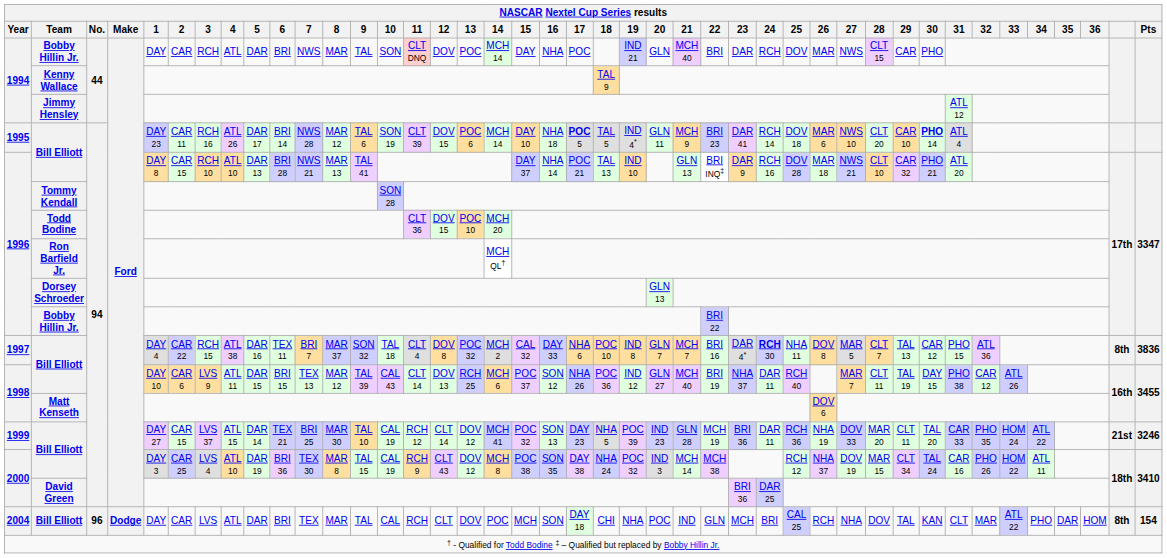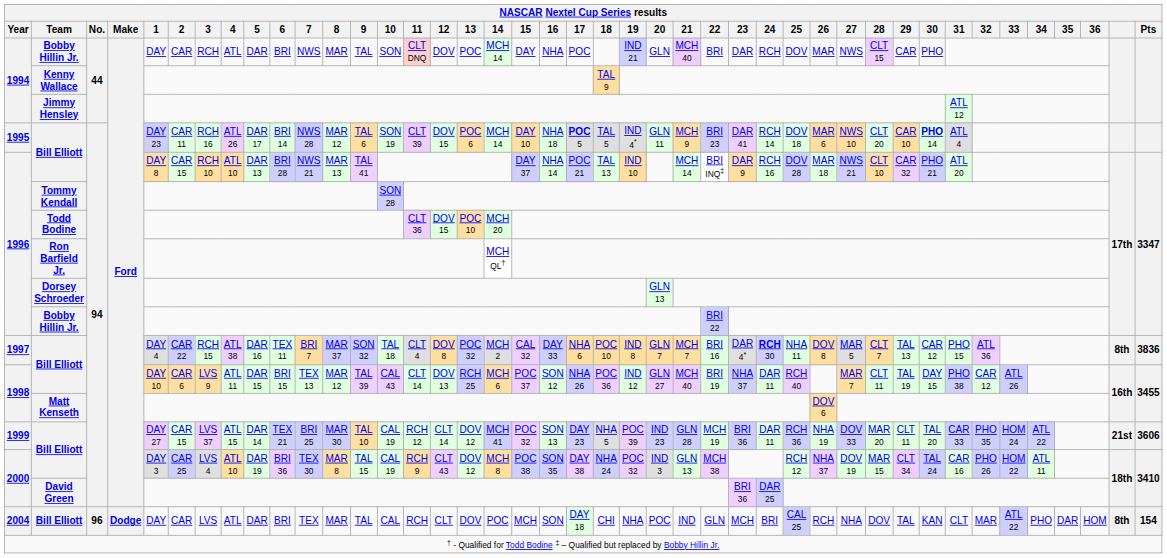1996 / Bill Elliott | 21: GLN 13 -> MCH 14
1999 / Bill Elliott | Pts: 3246 -> 3606
2000 / Bill Elliott | 21: MCH 14 -> GLN 13
